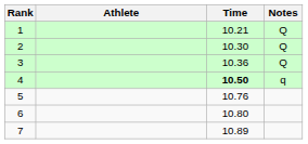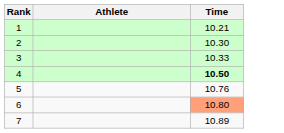- column: Notes | Q | Q | Q | q
3 | Time: 10.36 -> 10.33
6 | Time: no background -> lightsalmon background
